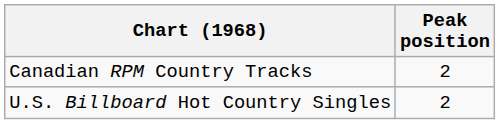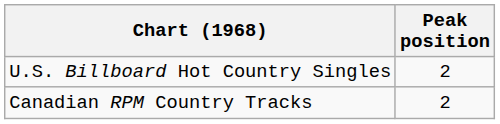rows swapped: U.S. Billboard Hot Country Singles <-> Canadian RPM Country Tracks
